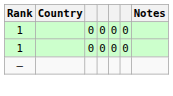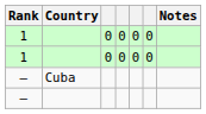+ row: – | Cuba
